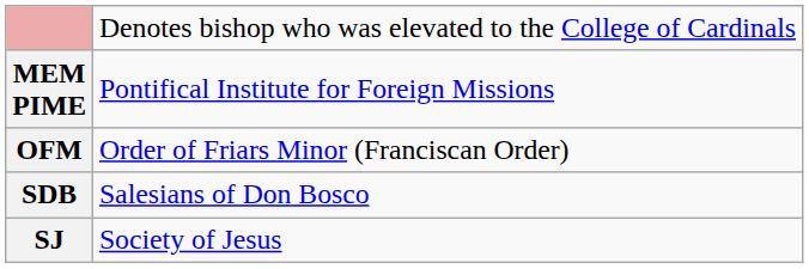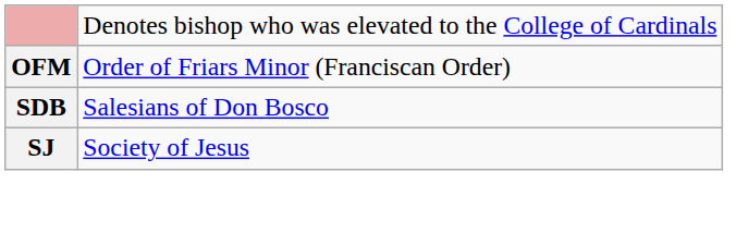- row: MEM PIME | Pontifical Institute for Foreign Missions
